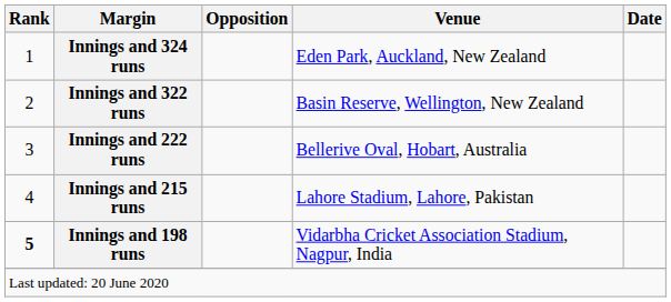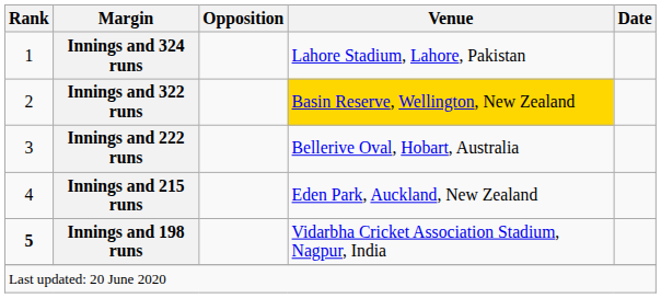Innings and 324 runs | Venue: Eden Park, Auckland, New Zealand -> Lahore Stadium, Lahore, Pakistan
Innings and 322 runs | Venue: no background -> gold background
Innings and 215 runs | Venue: Lahore Stadium, Lahore, Pakistan -> Eden Park, Auckland, New Zealand
